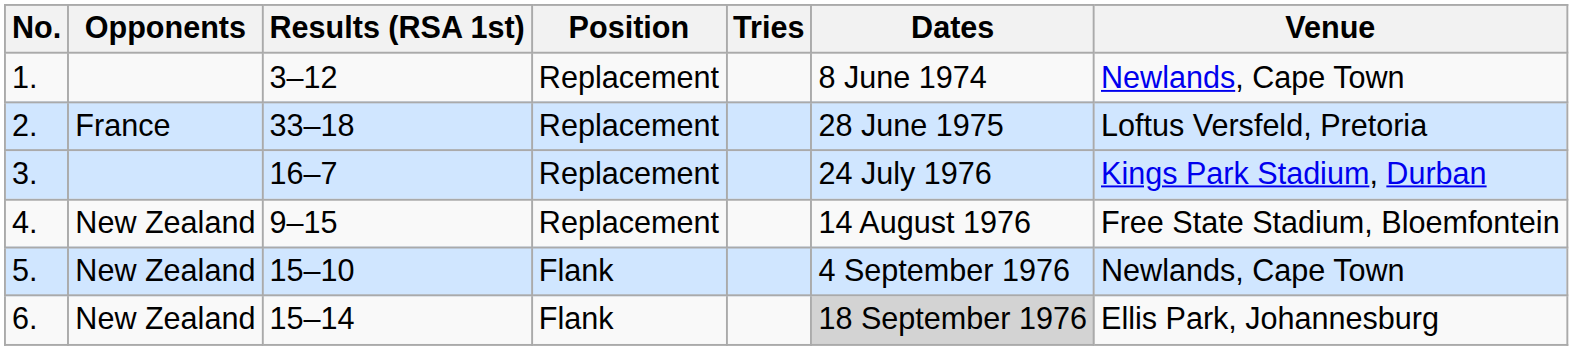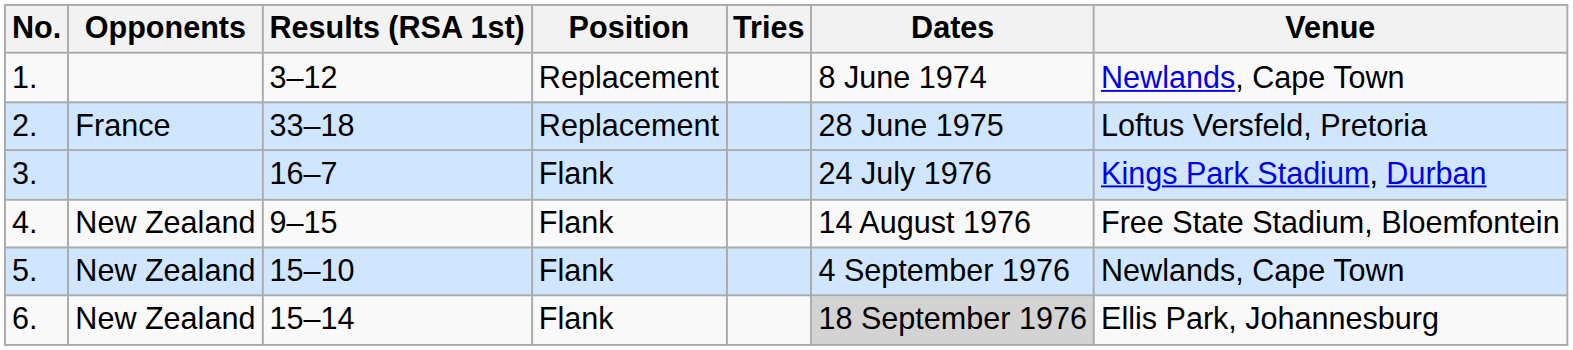3. | Position: Replacement -> Flank
4. | Position: Replacement -> Flank
